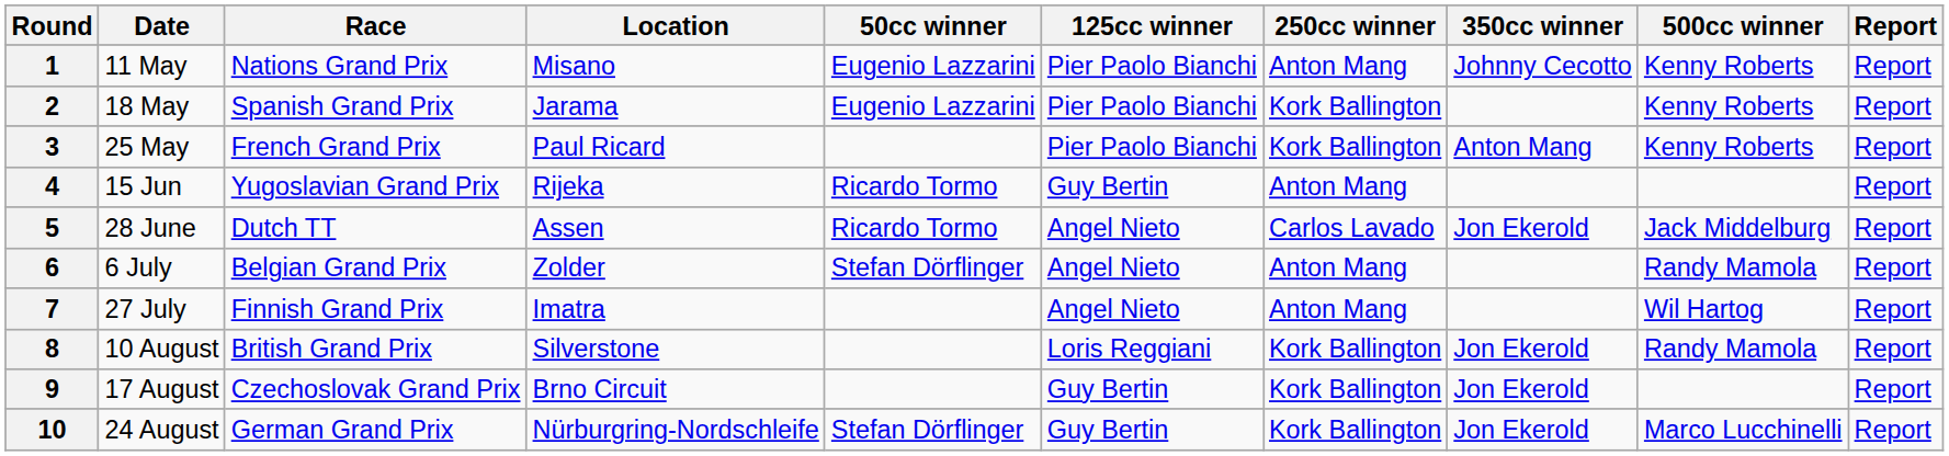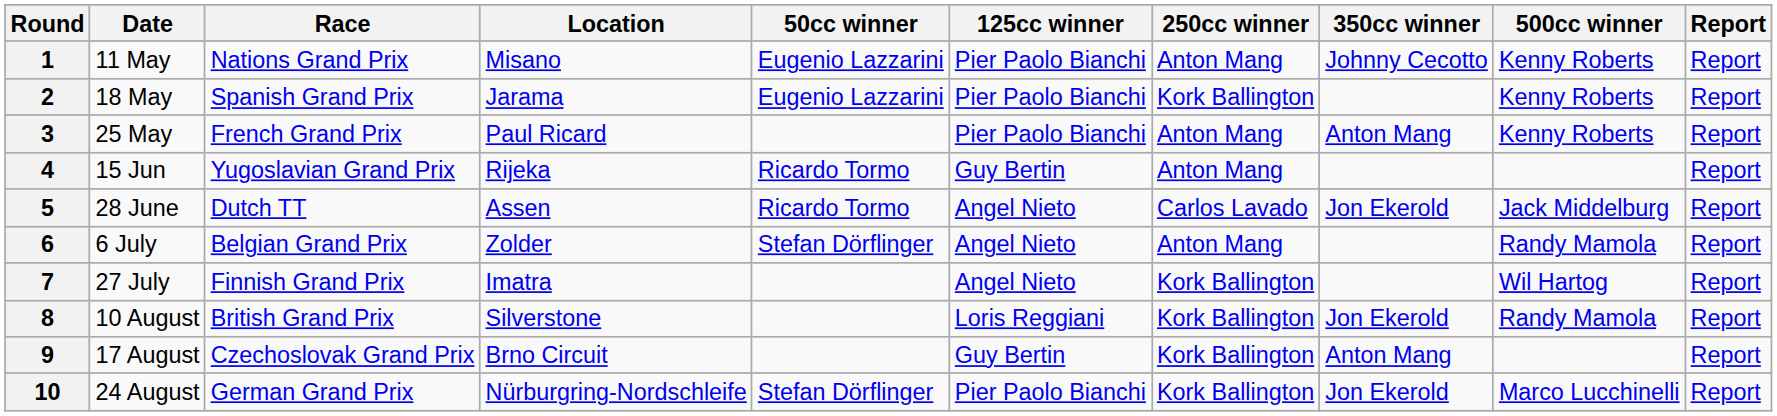3 | 250cc winner: Kork Ballington -> Anton Mang
7 | 250cc winner: Anton Mang -> Kork Ballington
9 | 350cc winner: Jon Ekerold -> Anton Mang
10 | 125cc winner: Guy Bertin -> Pier Paolo Bianchi
